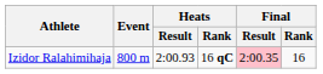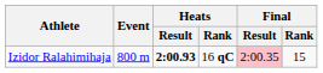Izidor Ralahimihaja | Heats / Result: normal -> bold
Izidor Ralahimihaja | Final / Rank: 16 -> 15
